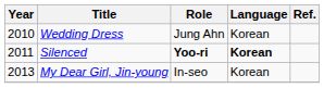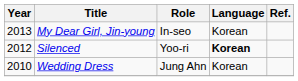rows swapped: Wedding Dress <-> My Dear Girl, Jin-young
Silenced | Year: 2011 -> 2012
Silenced | Role: bold -> normal
